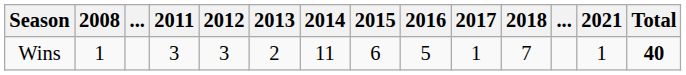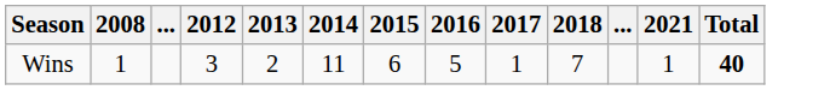- column: 2011 | 3
